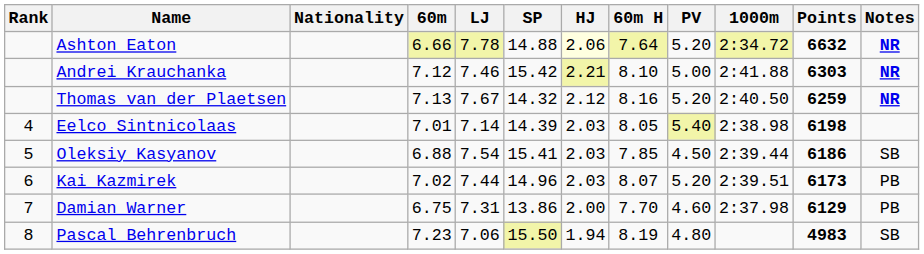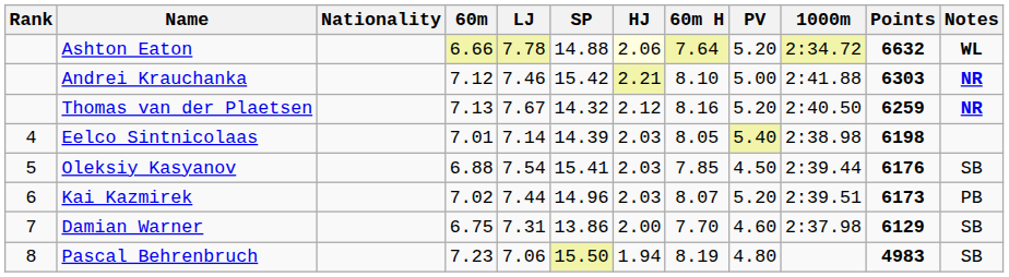Ashton Eaton | Notes: NR -> WL
Oleksiy Kasyanov | Points: 6186 -> 6176
Damian Warner | Notes: PB -> SB
